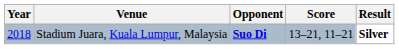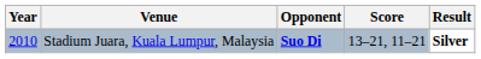Stadium Juara, Kuala Lumpur, Malaysia | Year: 2018 -> 2010
